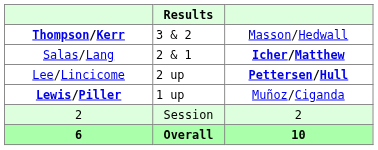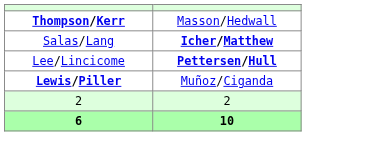- column: Results | 3 & 2 | 2 & 1 | 2 up | 1 up | Session | Overall
